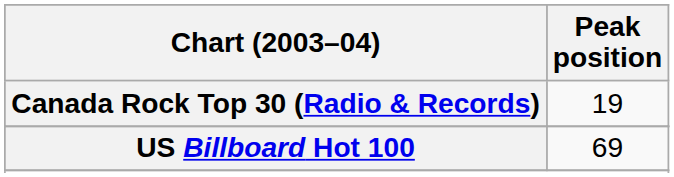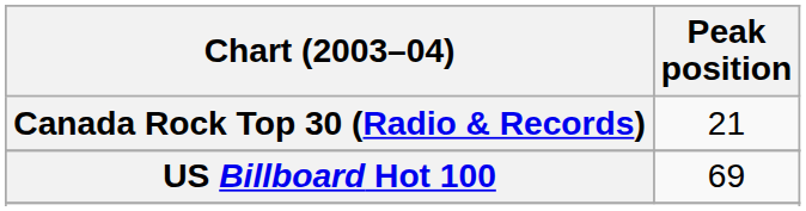Canada Rock Top 30 (Radio & Records) | Peak position: 19 -> 21
